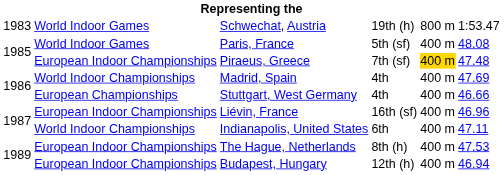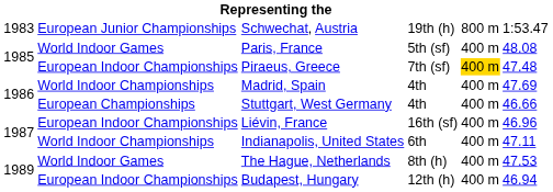Schwechat, Austria | column 2: World Indoor Games -> European Junior Championships
The Hague, Netherlands | column 2: European Indoor Championships -> World Indoor Games
